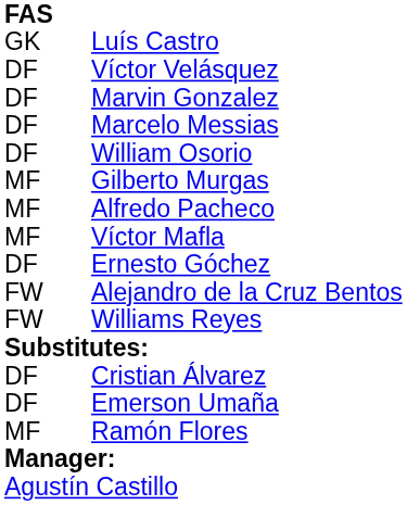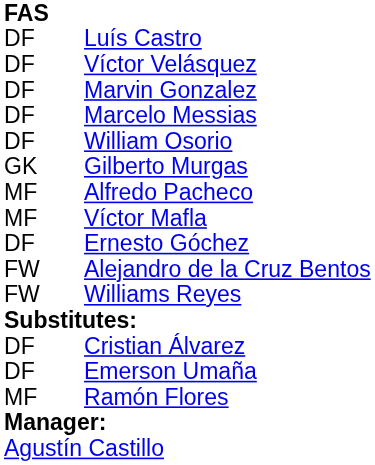Luís Castro | column 1: GK -> DF
Gilberto Murgas | column 1: MF -> GK
